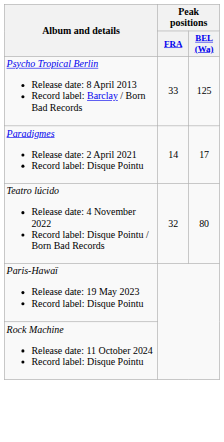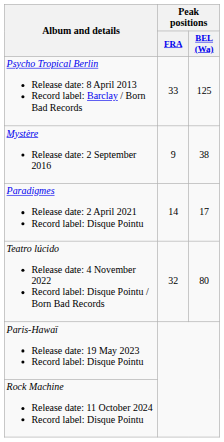+ row: Mystère Release date: 2 September 2016 | 9 | 38
